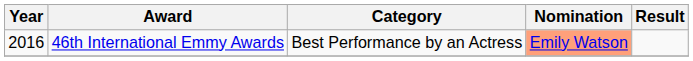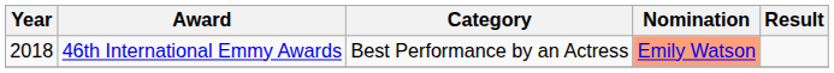46th International Emmy Awards | Year: 2016 -> 2018
